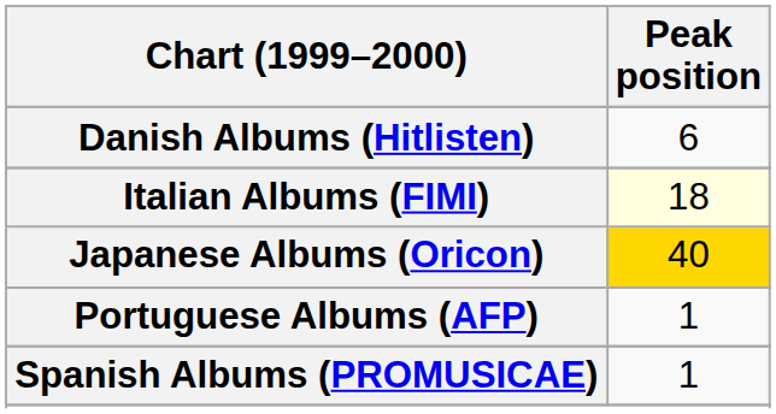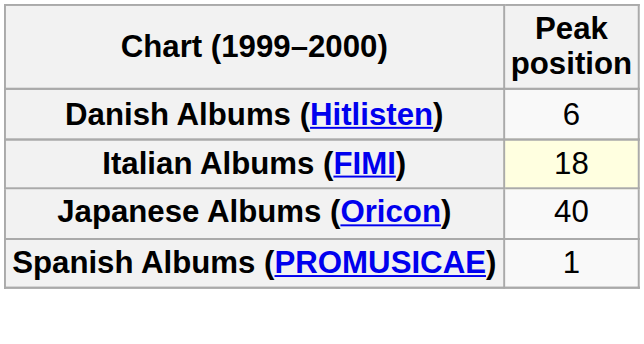Japanese Albums (Oricon) | Peak position: gold background -> no background
- row: Portuguese Albums (AFP) | 1
